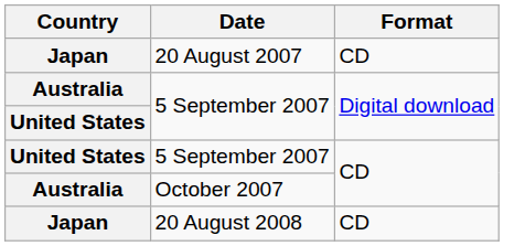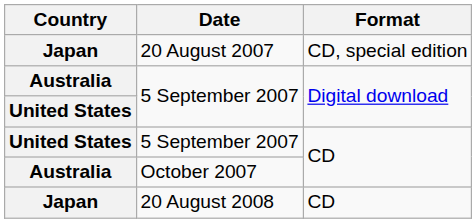20 August 2007 | Format: CD -> CD, special edition
